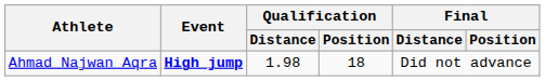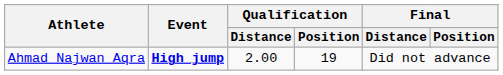Ahmad Najwan Aqra | Qualification / Distance: 1.98 -> 2.00
Ahmad Najwan Aqra | Qualification / Position: 18 -> 19
